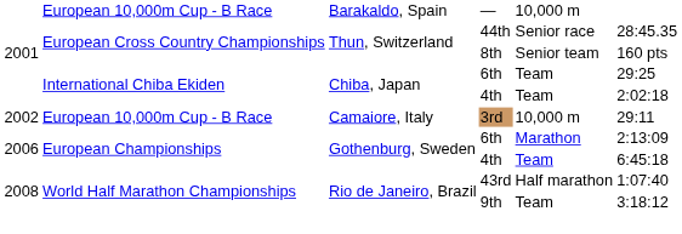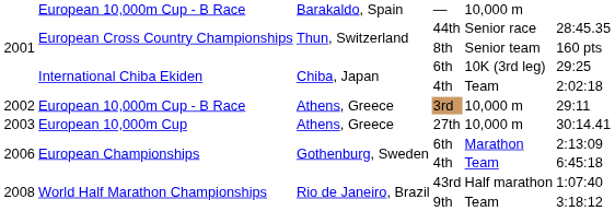International Chiba Ekiden / 6th | column 5: Team -> 10K (3rd leg)
3rd | column 3: Camaiore, Italy -> Athens, Greece
+ row: 2003 | European 10,000m Cup | Athens, Greece | 27th | 10,000 m | 30:14.41
